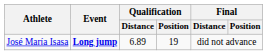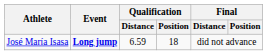José María Isasa | Qualification / Distance: 6.89 -> 6.59
José María Isasa | Qualification / Position: 19 -> 18
